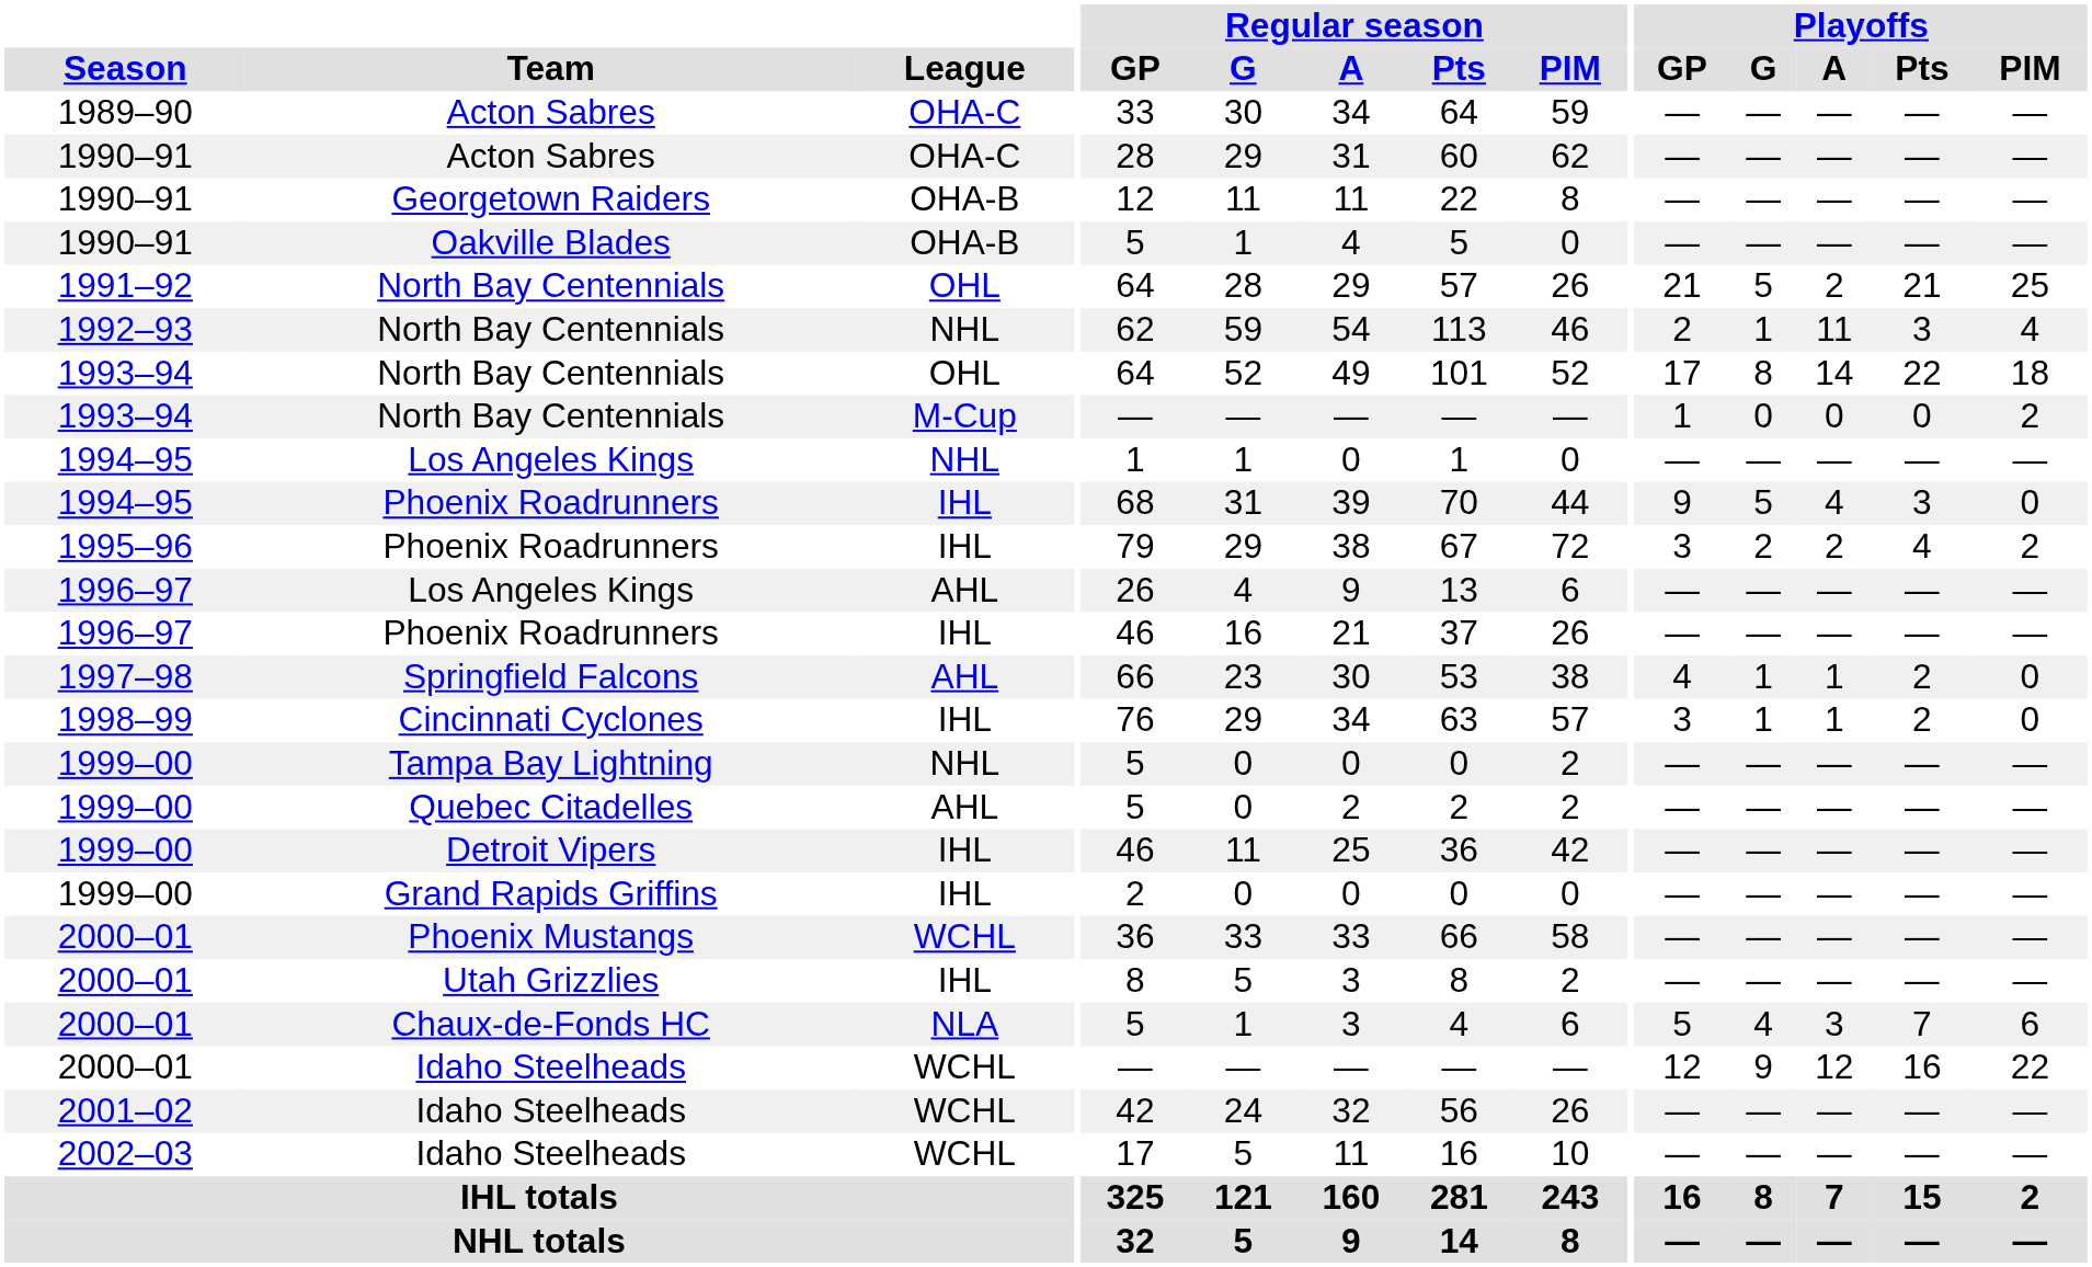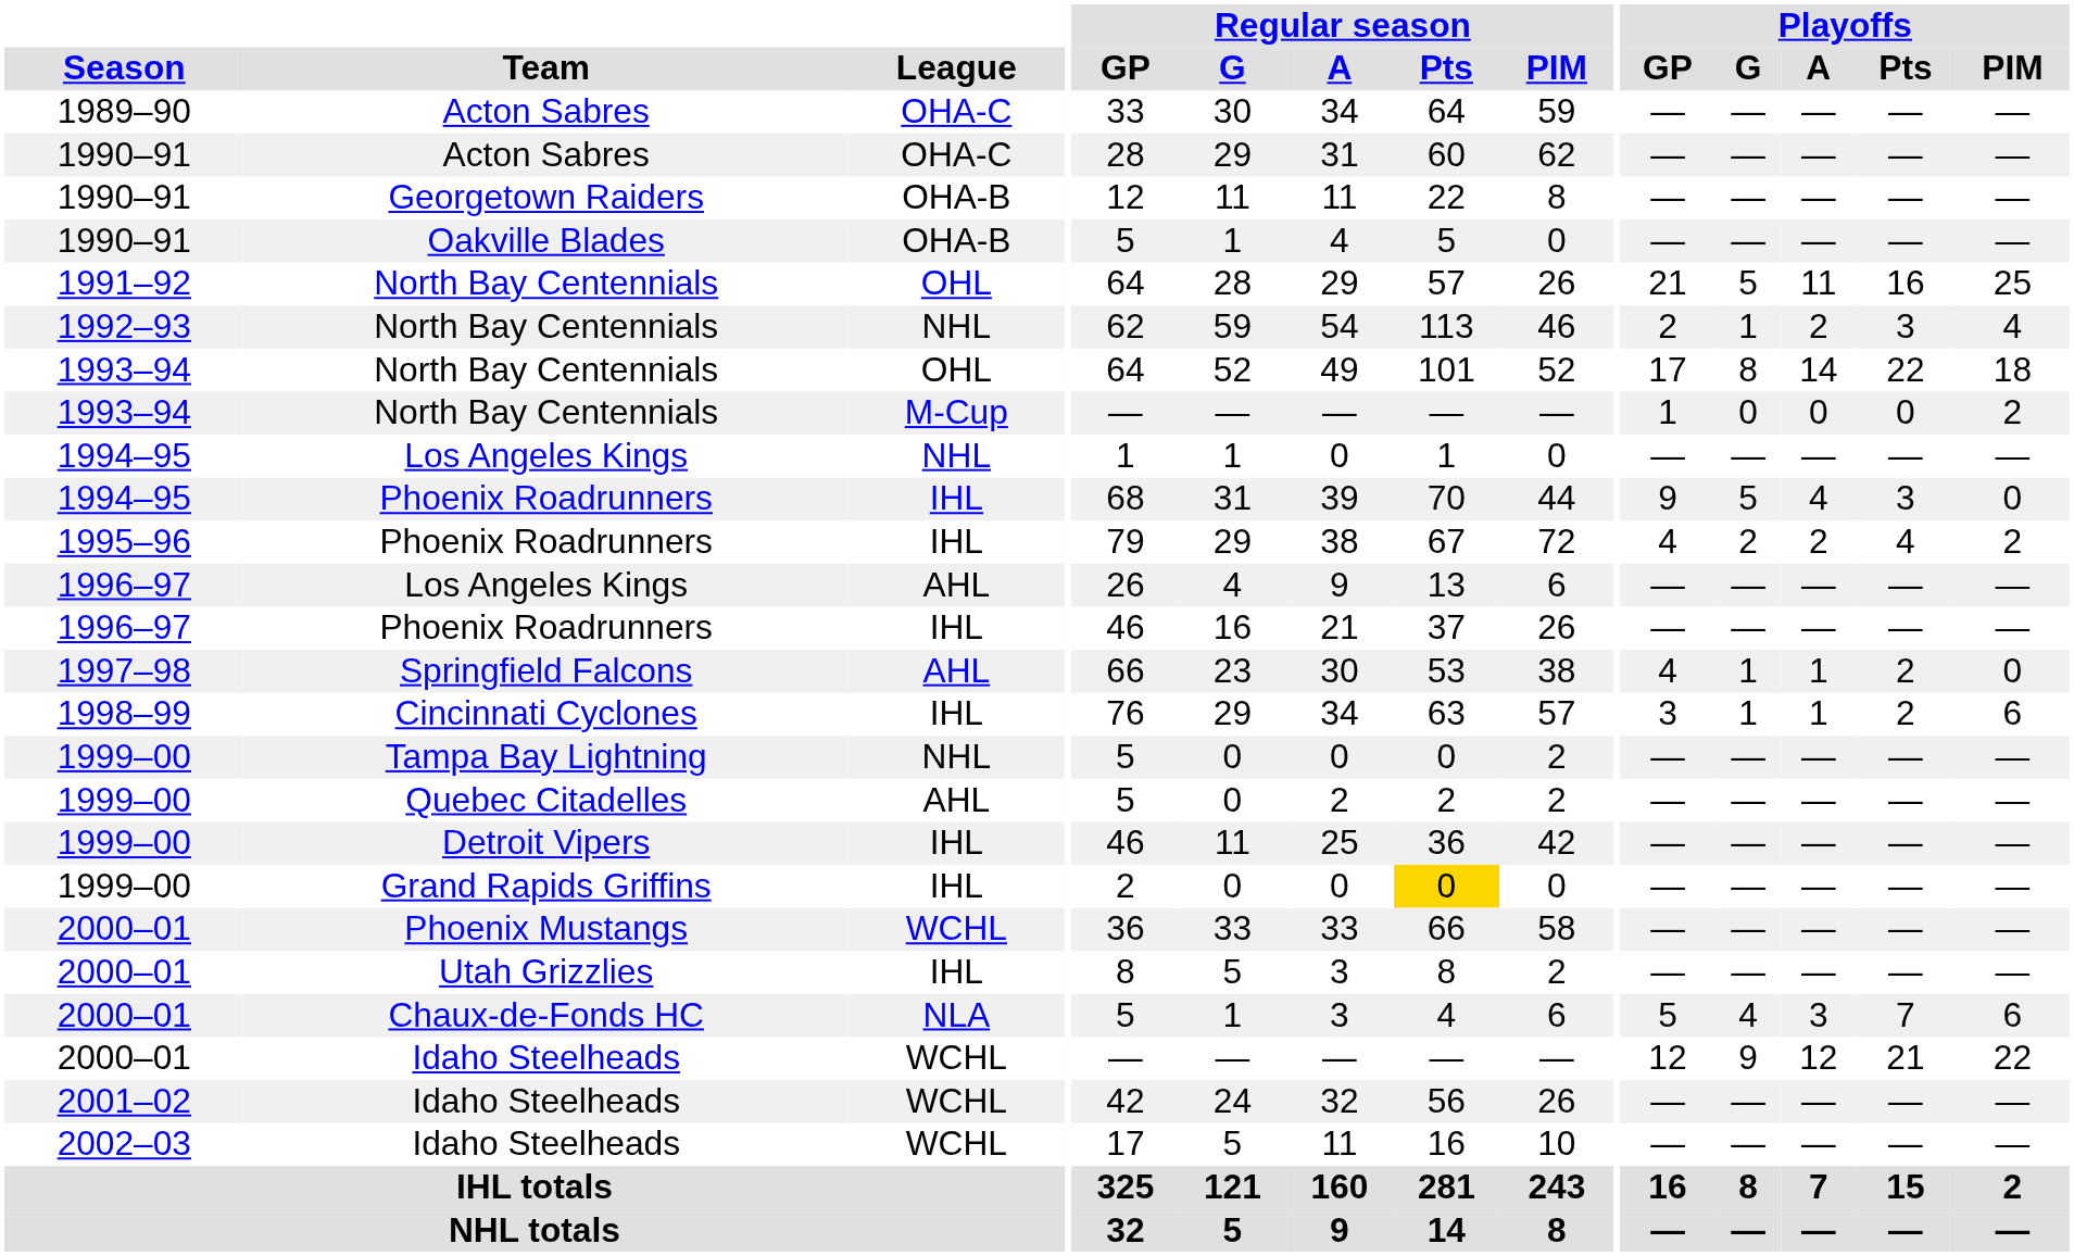1991–92 / North Bay Centennials | Playoffs / A: 2 -> 11
1991–92 / North Bay Centennials | Playoffs / Pts: 21 -> 16
1992–93 / North Bay Centennials | Playoffs / A: 11 -> 2
1995–96 / Phoenix Roadrunners | Playoffs / GP: 3 -> 4
Cincinnati Cyclones | Playoffs / PIM: 0 -> 6
Grand Rapids Griffins | Regular season / Pts: no background -> gold background
2000–01 / Idaho Steelheads | Playoffs / Pts: 16 -> 21
